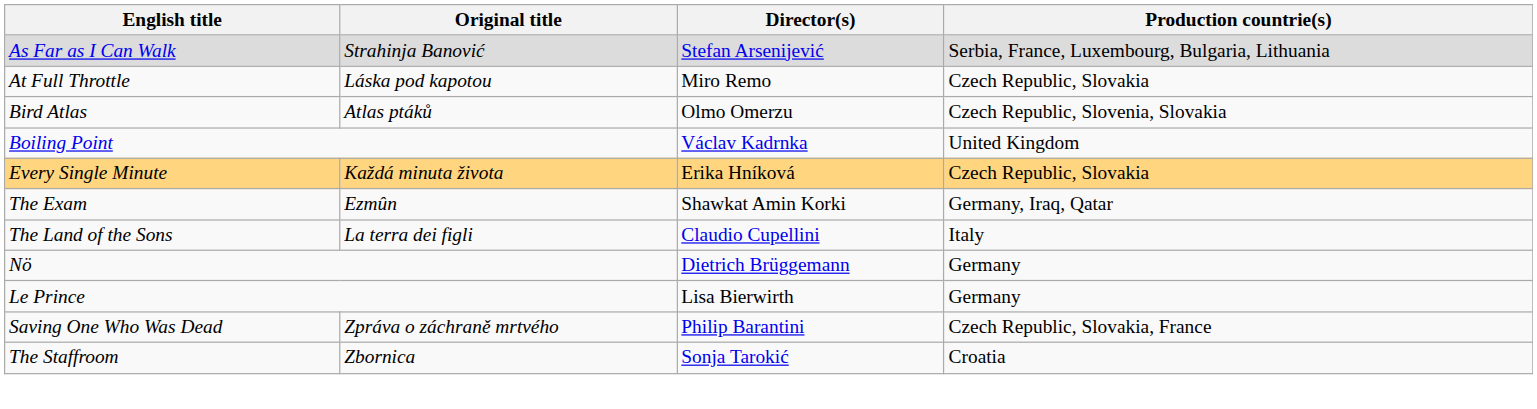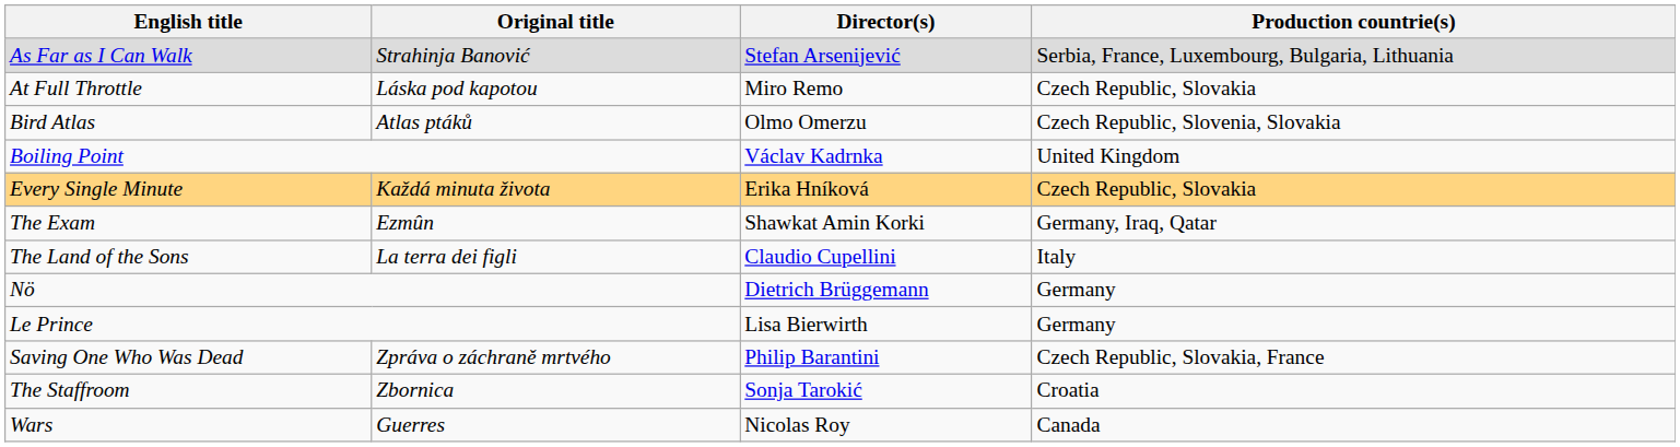+ row: Wars | Guerres | Nicolas Roy | Canada
